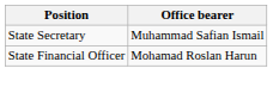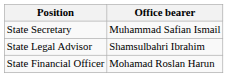+ row: State Legal Advisor | Shamsulbahri Ibrahim
